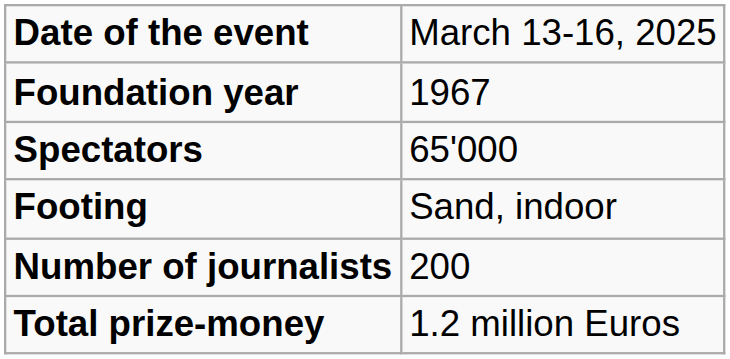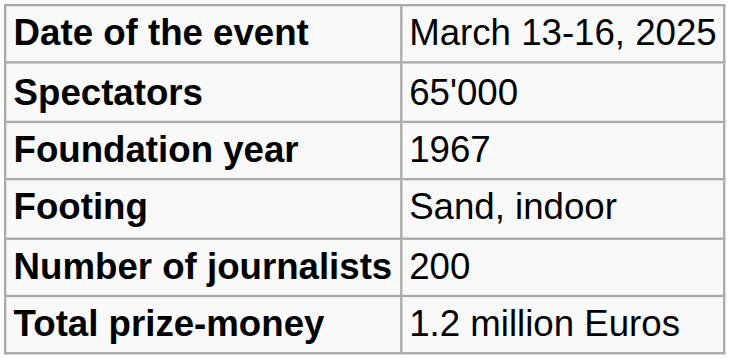rows swapped: Foundation year <-> Spectators
